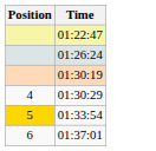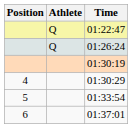+ column: Athlete | Q | Q
01:33:54 | Position: gold background -> no background
